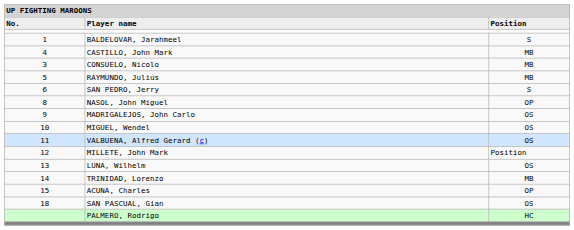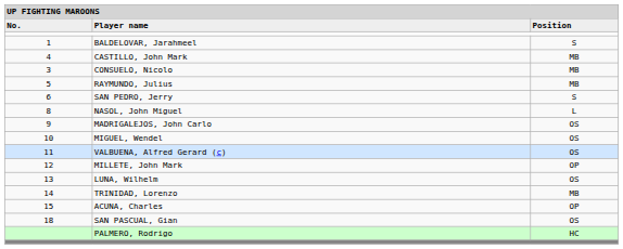NASOL, John Miguel | column 3: OP -> L
MILLETE, John Mark | column 3: Position -> OP
